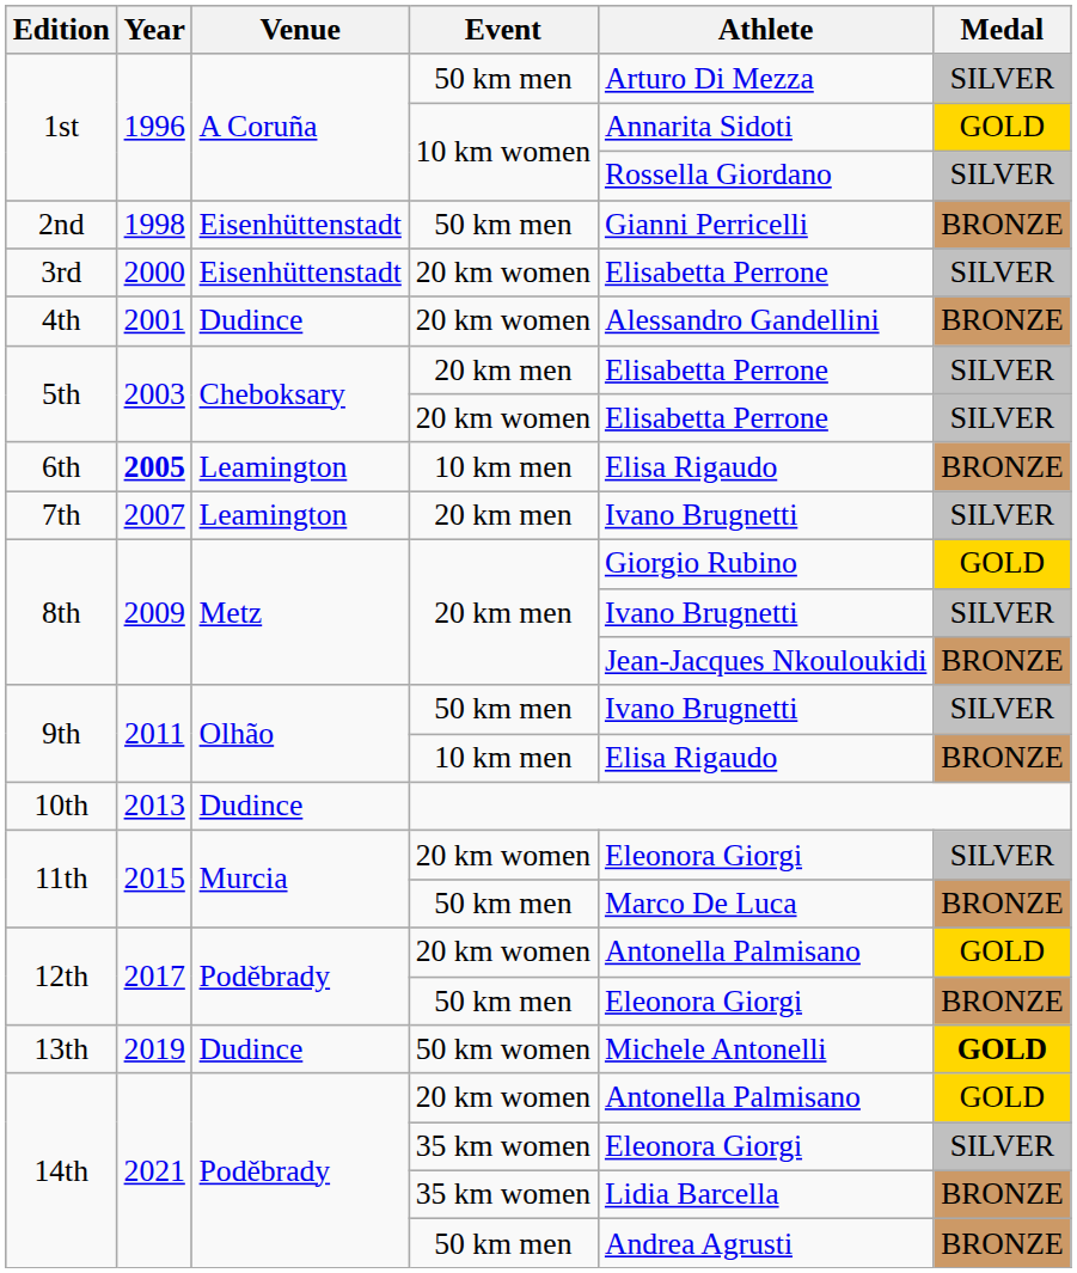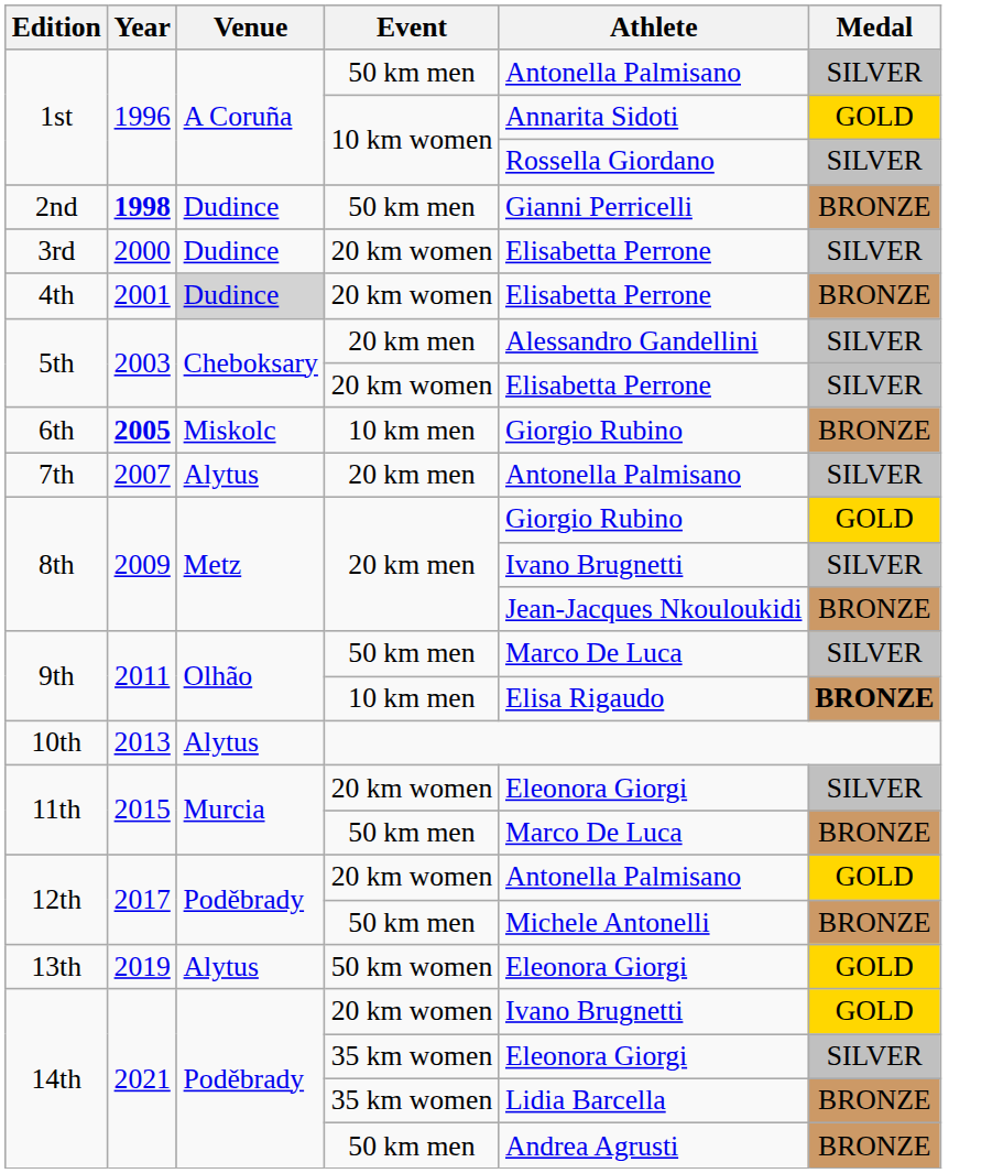1st / 50 km men | Athlete: Arturo Di Mezza -> Antonella Palmisano
2nd | Year: normal -> bold
2nd | Venue: Eisenhüttenstadt -> Dudince
3rd | Venue: Eisenhüttenstadt -> Dudince
4th | Venue: no background -> lightgrey background
4th | Athlete: Alessandro Gandellini -> Elisabetta Perrone
5th / 20 km men | Athlete: Elisabetta Perrone -> Alessandro Gandellini
6th | Venue: Leamington -> Miskolc
6th | Athlete: Elisa Rigaudo -> Giorgio Rubino
7th | Venue: Leamington -> Alytus
7th | Athlete: Ivano Brugnetti -> Antonella Palmisano
9th / 50 km men | Athlete: Ivano Brugnetti -> Marco De Luca
9th / 10 km men | Medal: normal -> bold
10th | Venue: Dudince -> Alytus
12th / 50 km men | Athlete: Eleonora Giorgi -> Michele Antonelli
13th | Venue: Dudince -> Alytus
13th | Athlete: Michele Antonelli -> Eleonora Giorgi
13th | Medal: bold -> normal
14th / 20 km women | Athlete: Antonella Palmisano -> Ivano Brugnetti
